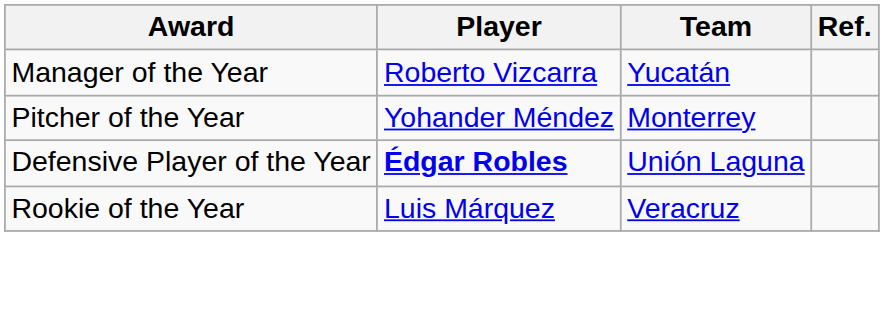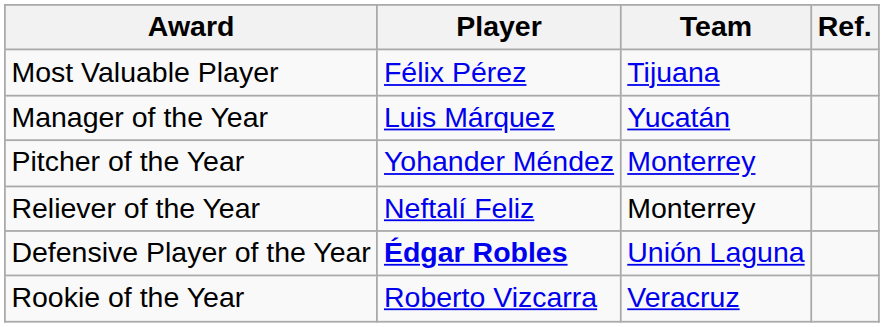+ row: Most Valuable Player | Félix Pérez | Tijuana
Manager of the Year | Player: Roberto Vizcarra -> Luis Márquez
+ row: Reliever of the Year | Neftalí Feliz | Monterrey
Rookie of the Year | Player: Luis Márquez -> Roberto Vizcarra
